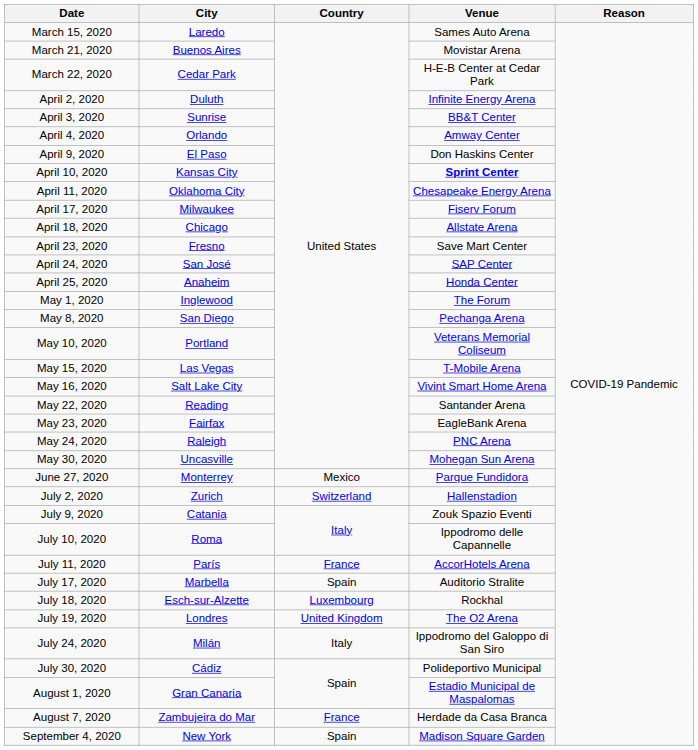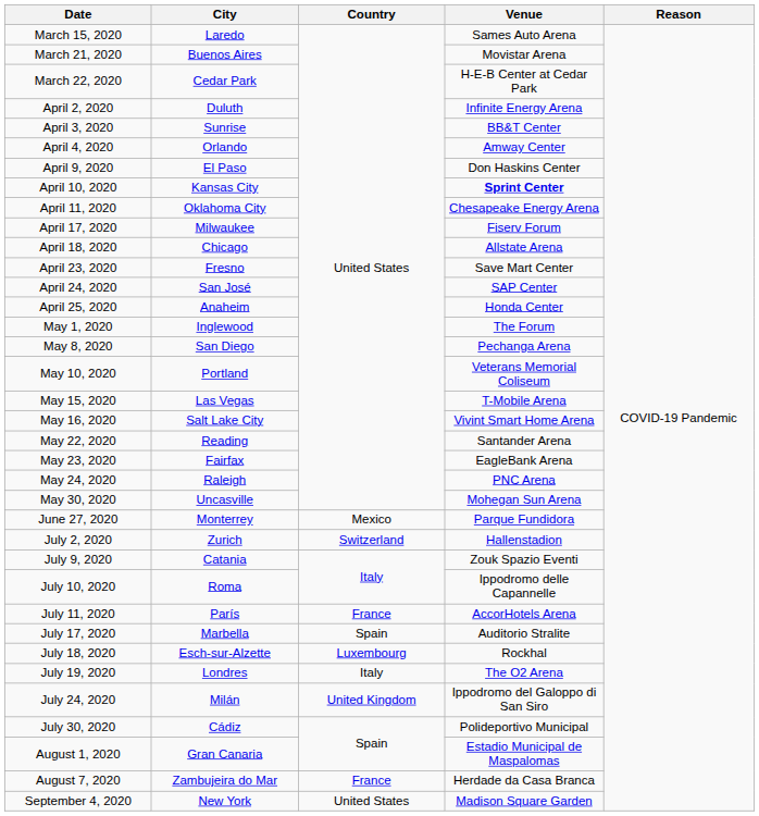July 19, 2020 | Country: United Kingdom -> Italy
July 24, 2020 | Country: Italy -> United Kingdom
September 4, 2020 | Country: Spain -> United States
